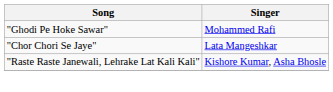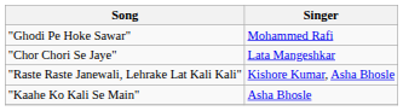+ row: "Kaahe Ko Kali Se Main" | Asha Bhosle
